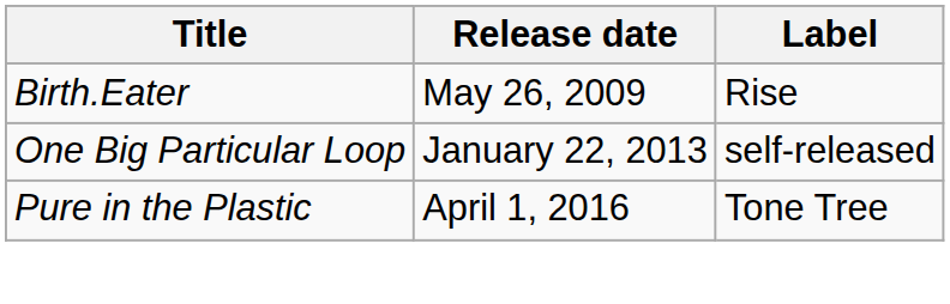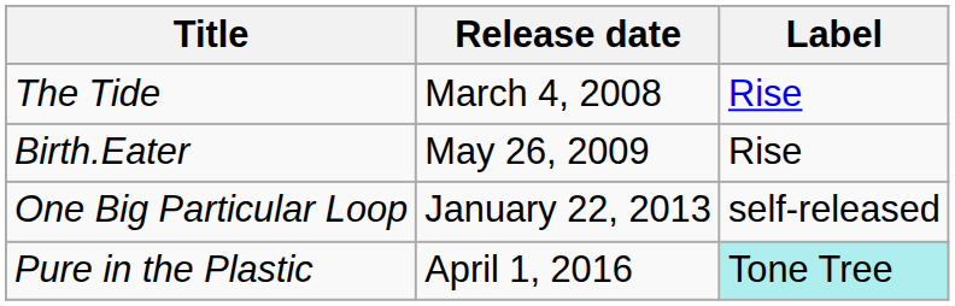+ row: The Tide | March 4, 2008 | Rise
Pure in the Plastic | Label: no background -> paleturquoise background
